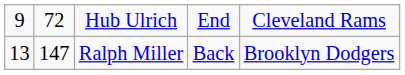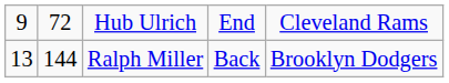Ralph Miller | column 2: 147 -> 144
